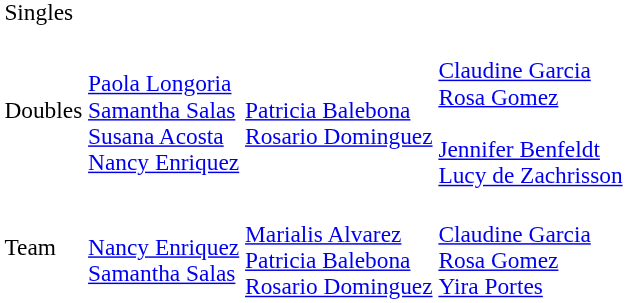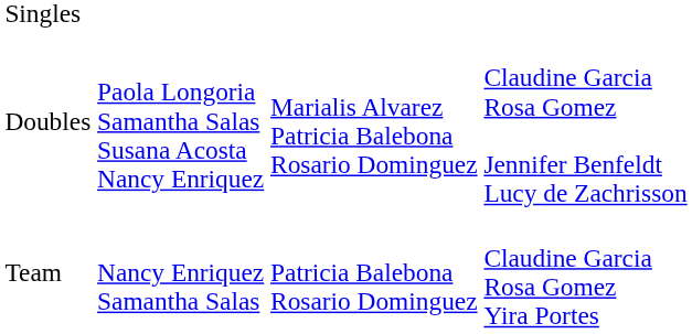Doubles | column 3: Patricia Balebona Rosario Dominguez -> Marialis Alvarez Patricia Balebona Rosario Dominguez
Team | column 3: Marialis Alvarez Patricia Balebona Rosario Dominguez -> Patricia Balebona Rosario Dominguez
